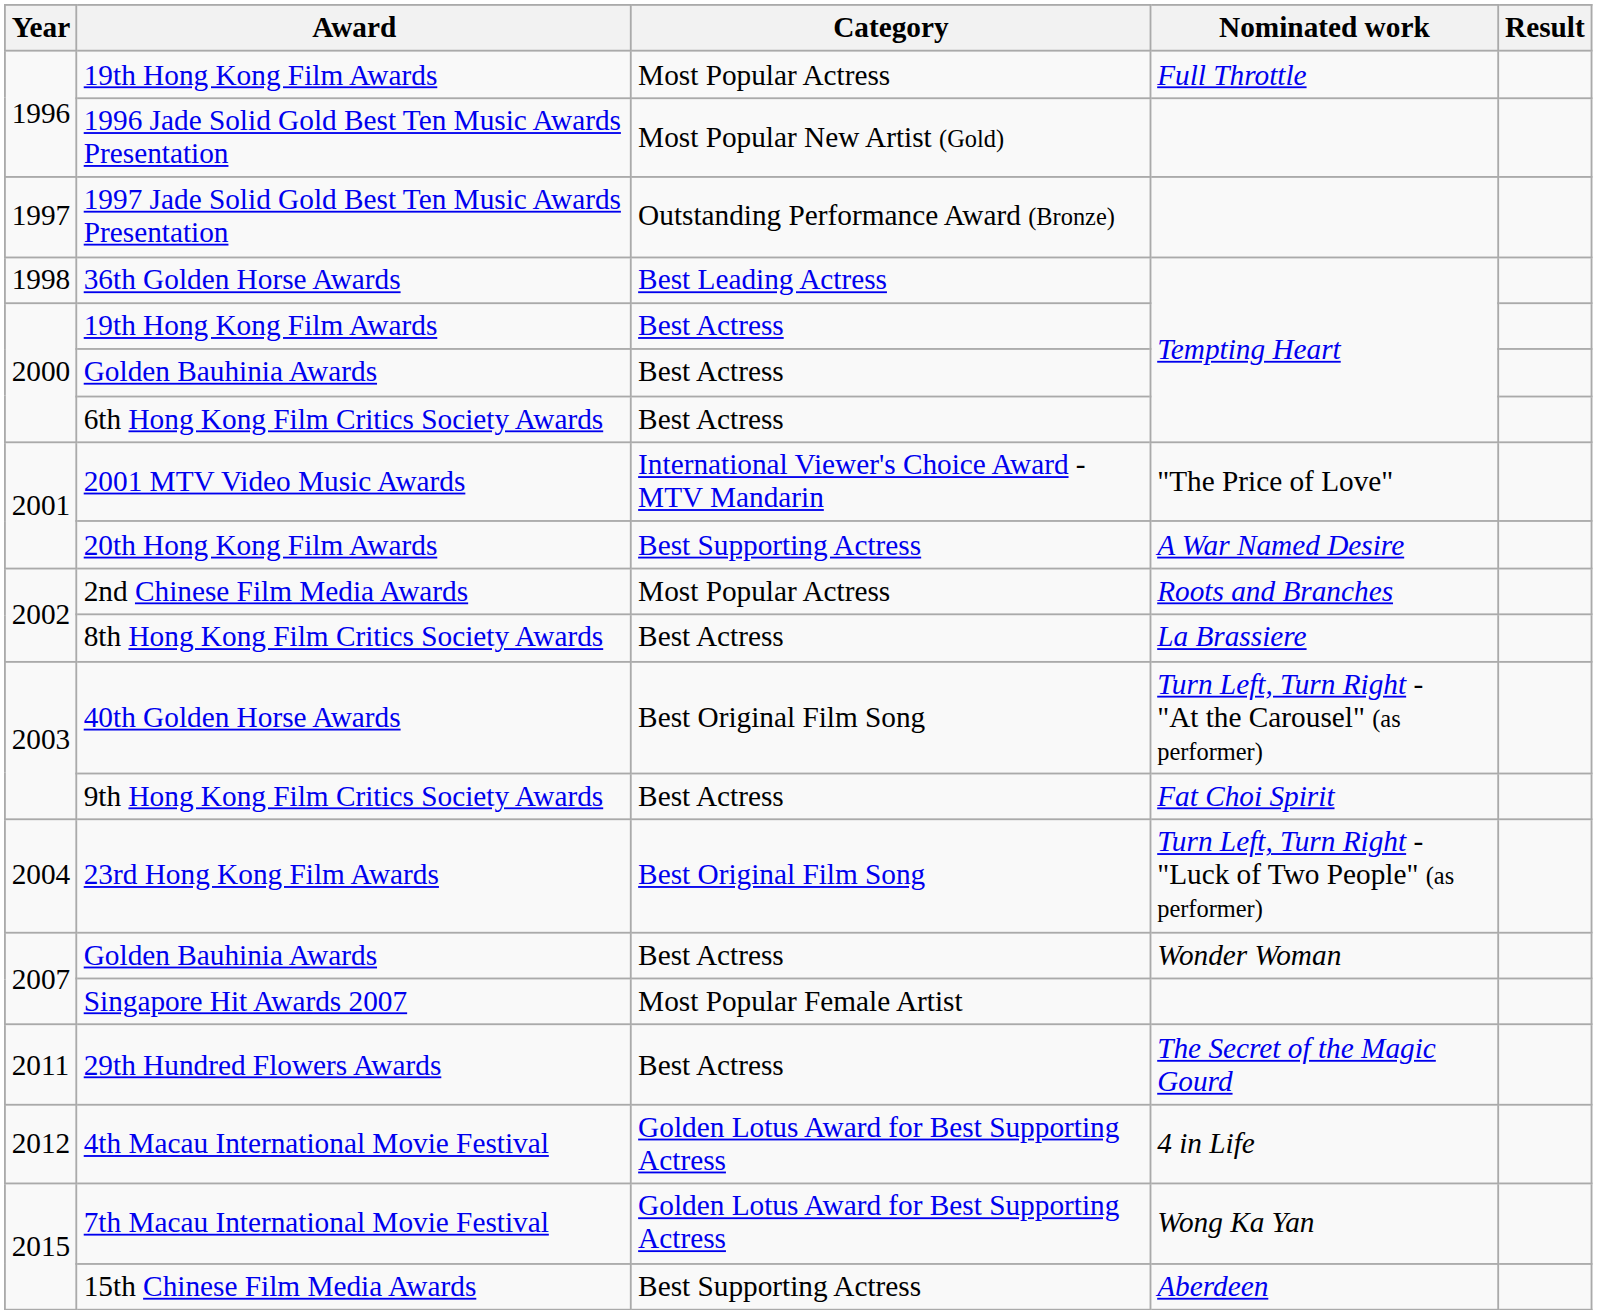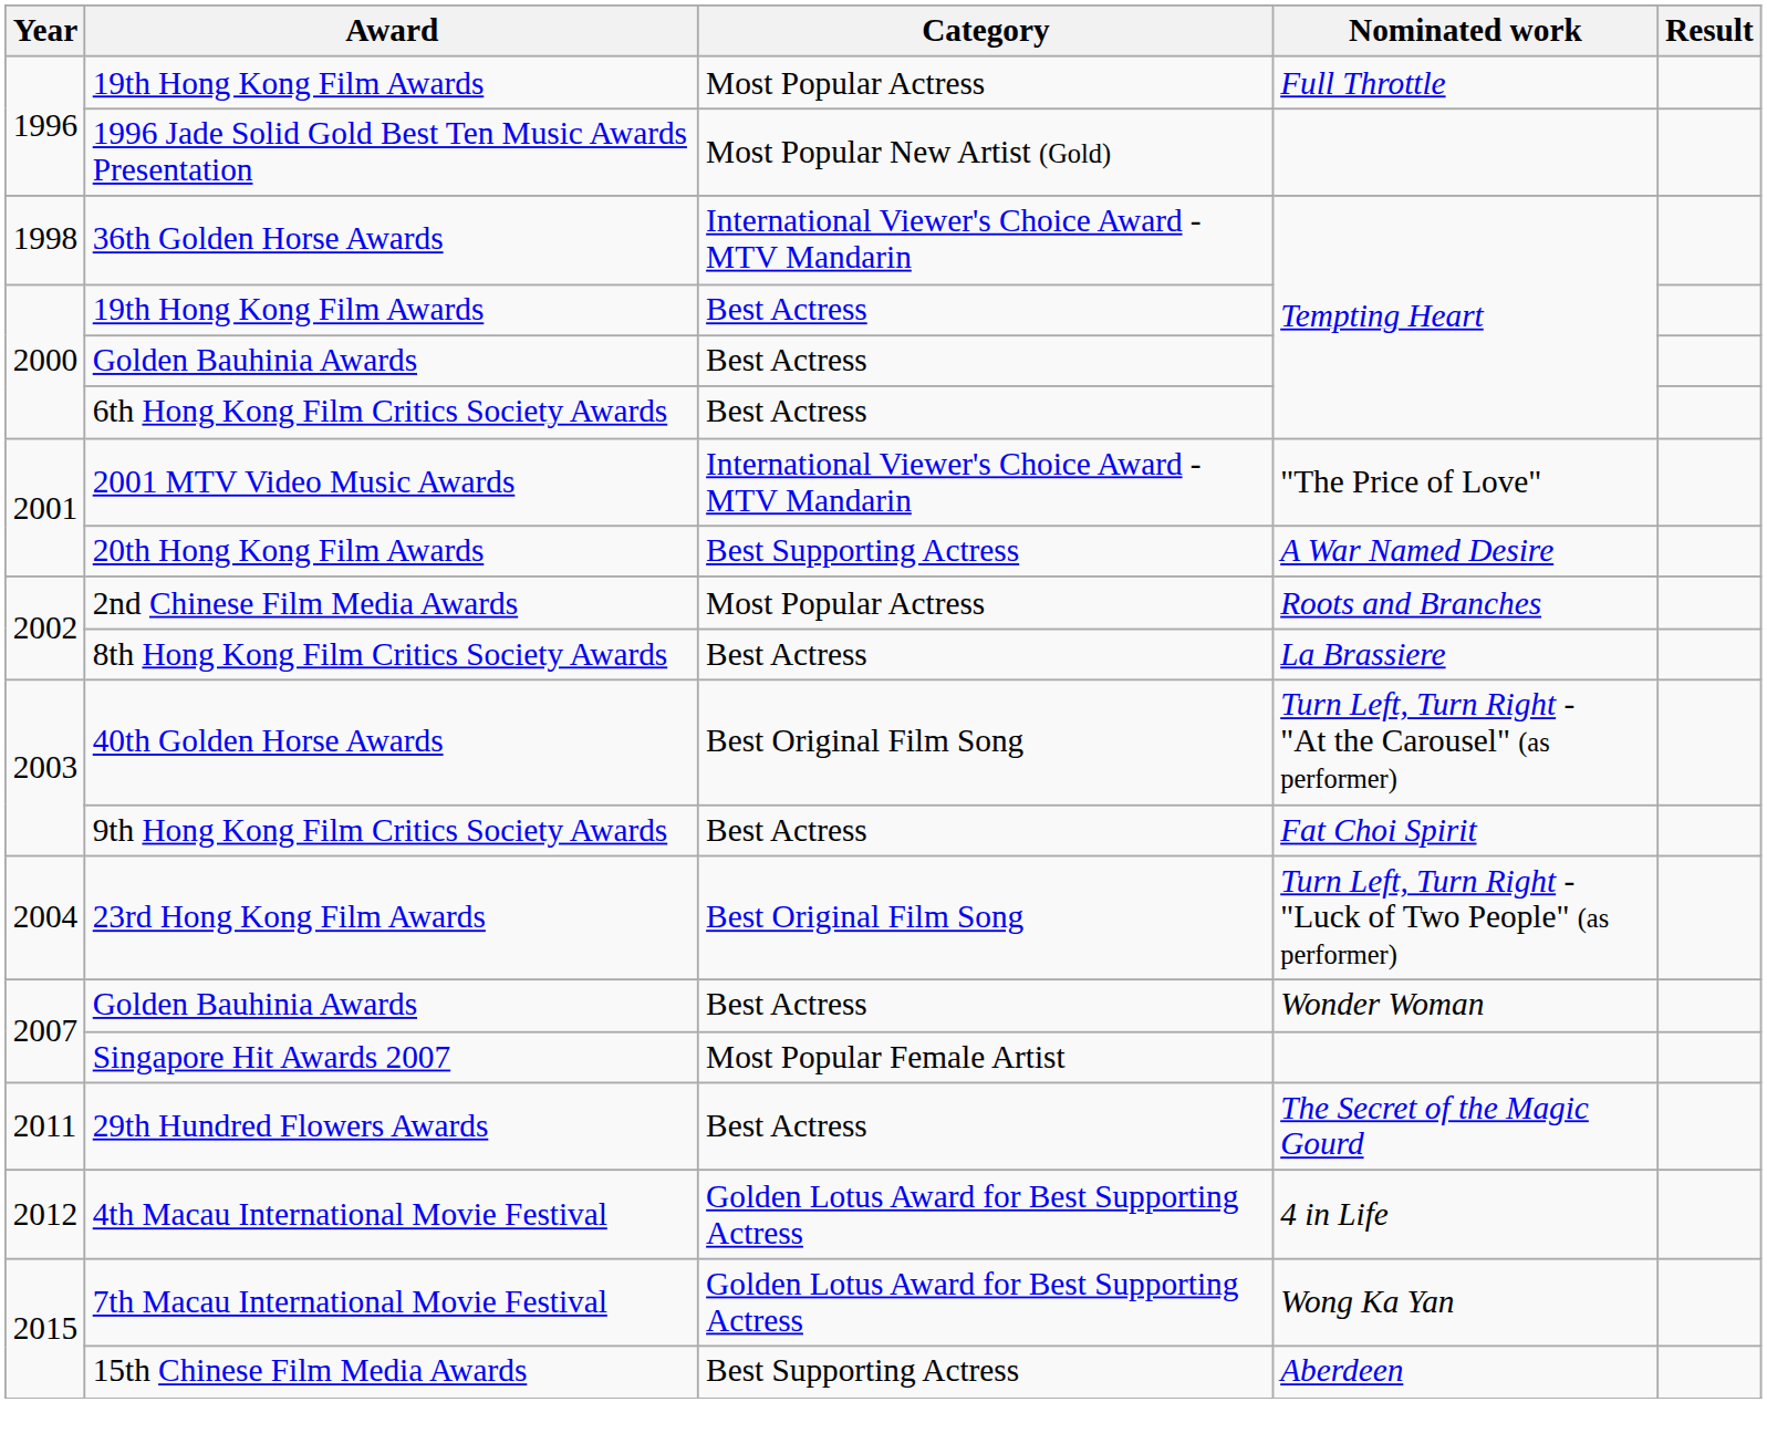- row: 1997 | 1997 Jade Solid Gold Best Ten Music Awards Presentation | Outstanding Performance Award (Bronze)
36th Golden Horse Awards | Category: Best Leading Actress -> International Viewer's Choice Award - MTV Mandarin
